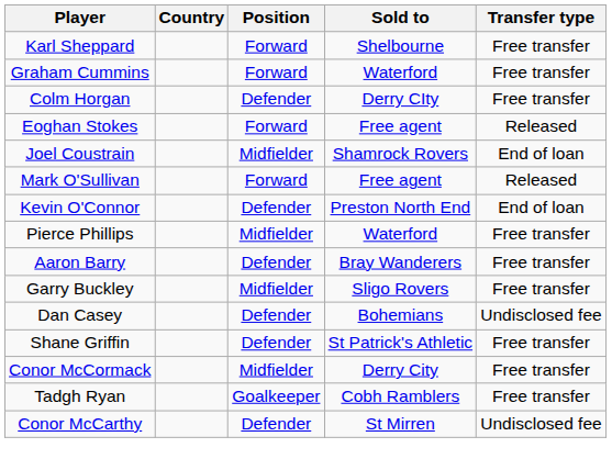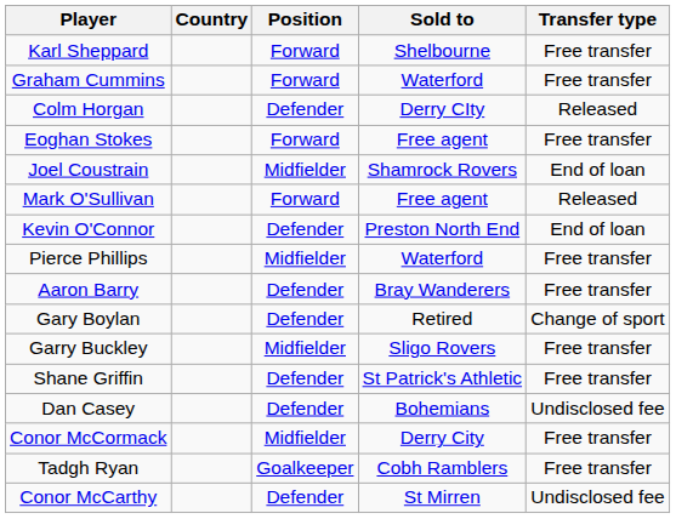Colm Horgan | Transfer type: Free transfer -> Released
Eoghan Stokes | Transfer type: Released -> Free transfer
+ row: Gary Boylan | Defender | Retired | Change of sport
rows swapped: Dan Casey <-> Shane Griffin
